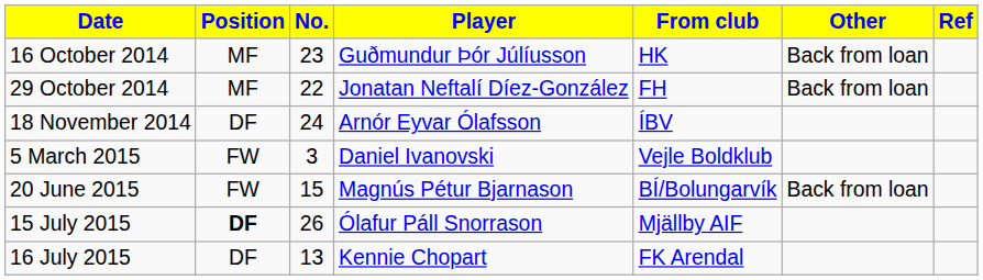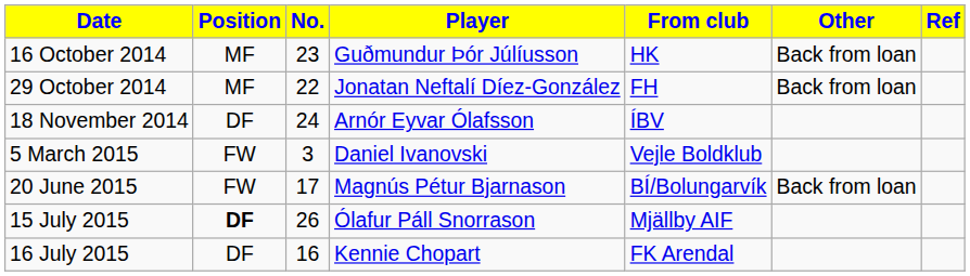20 June 2015 | No.: 15 -> 17
16 July 2015 | No.: 13 -> 16
